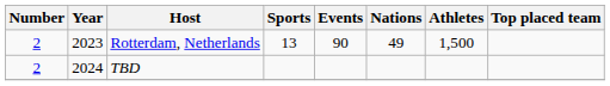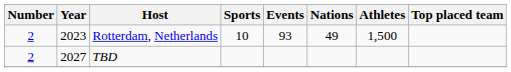Rotterdam, Netherlands | Sports: 13 -> 10
Rotterdam, Netherlands | Events: 90 -> 93
TBD | Year: 2024 -> 2027
